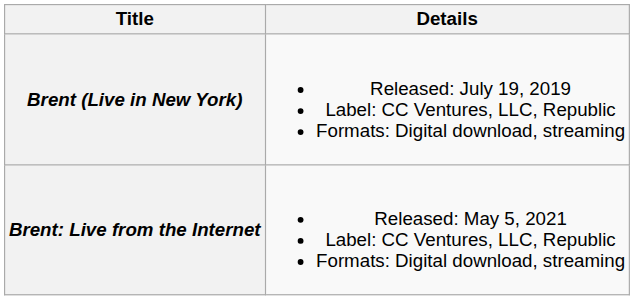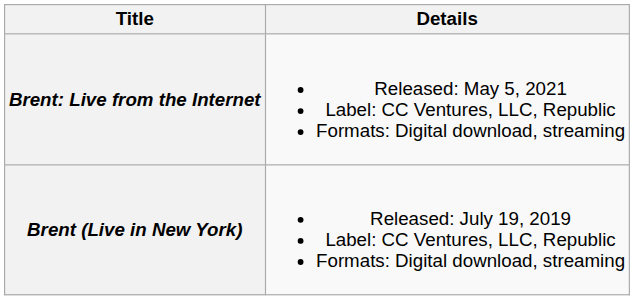rows swapped: Brent (Live in New York) <-> Brent: Live from the Internet
